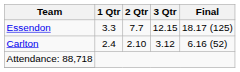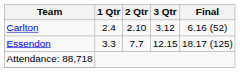rows swapped: Carlton <-> Essendon
